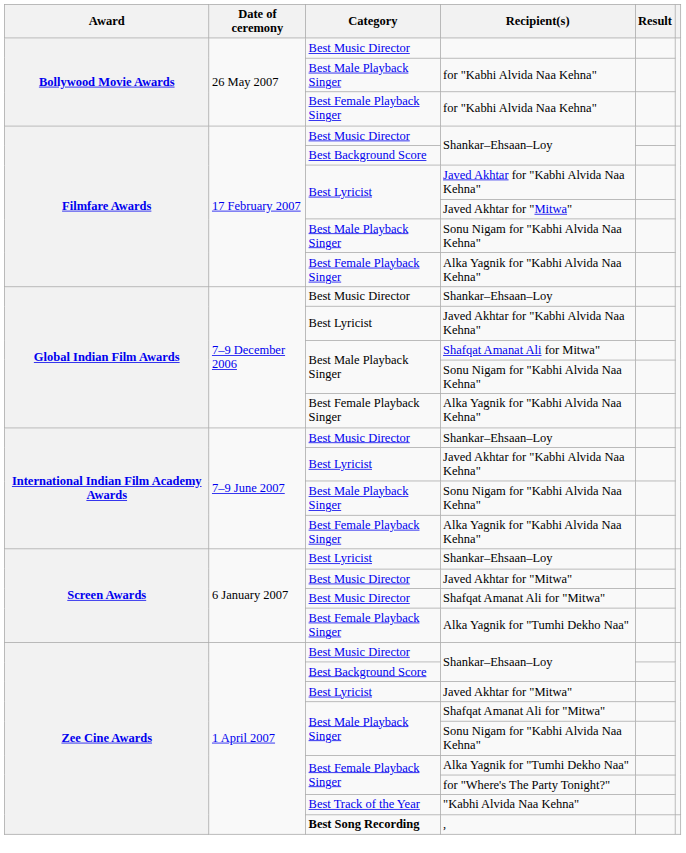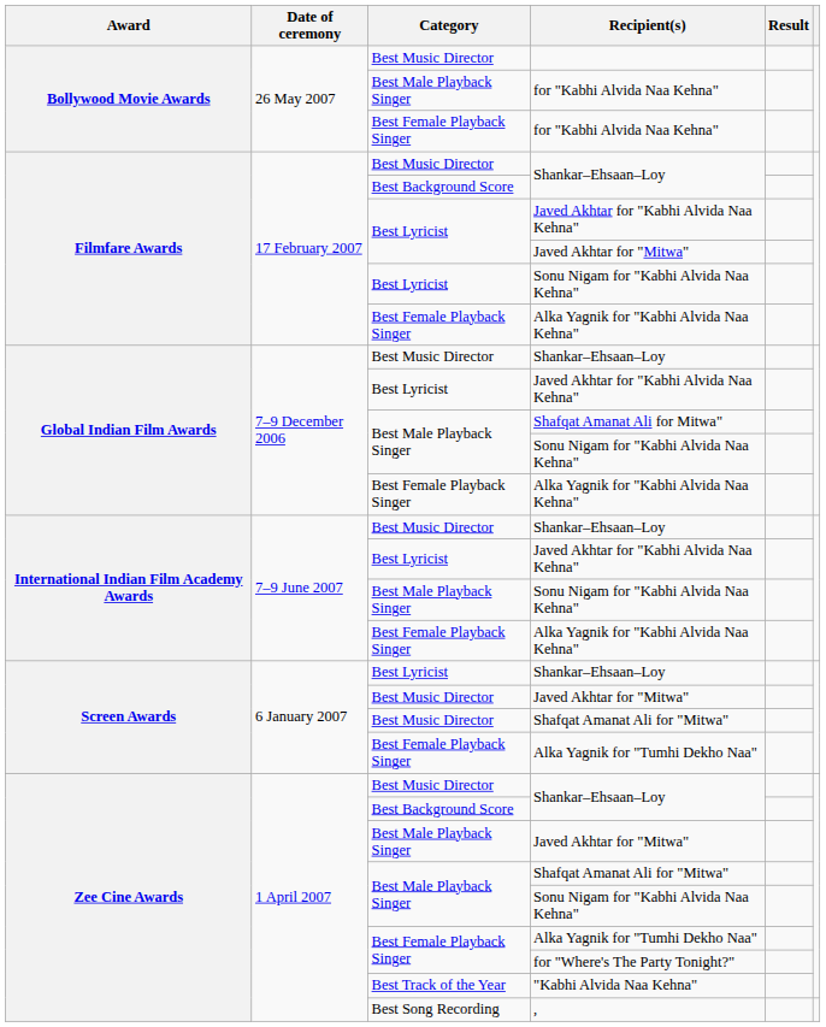Filmfare Awards / Sonu Nigam for "Kabhi Alvida Naa Kehna" | Category: Best Male Playback Singer -> Best Lyricist
Zee Cine Awards / Javed Akhtar for "Mitwa" | Category: Best Lyricist -> Best Male Playback Singer
, | Category: bold -> normal
